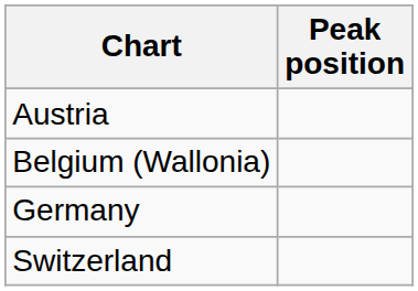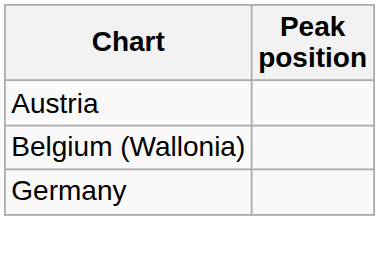- row: Switzerland
